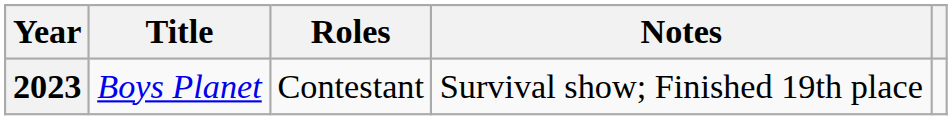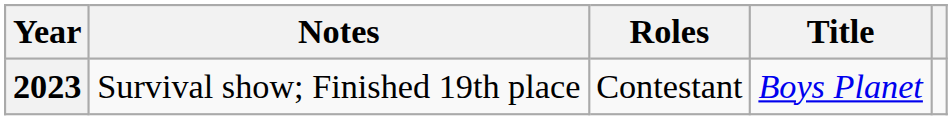columns swapped: Title <-> Notes
